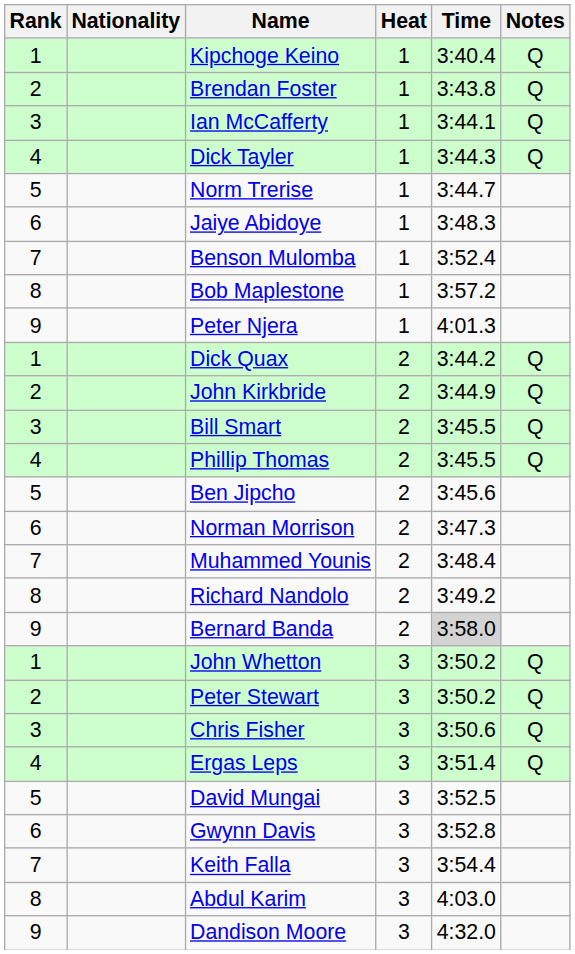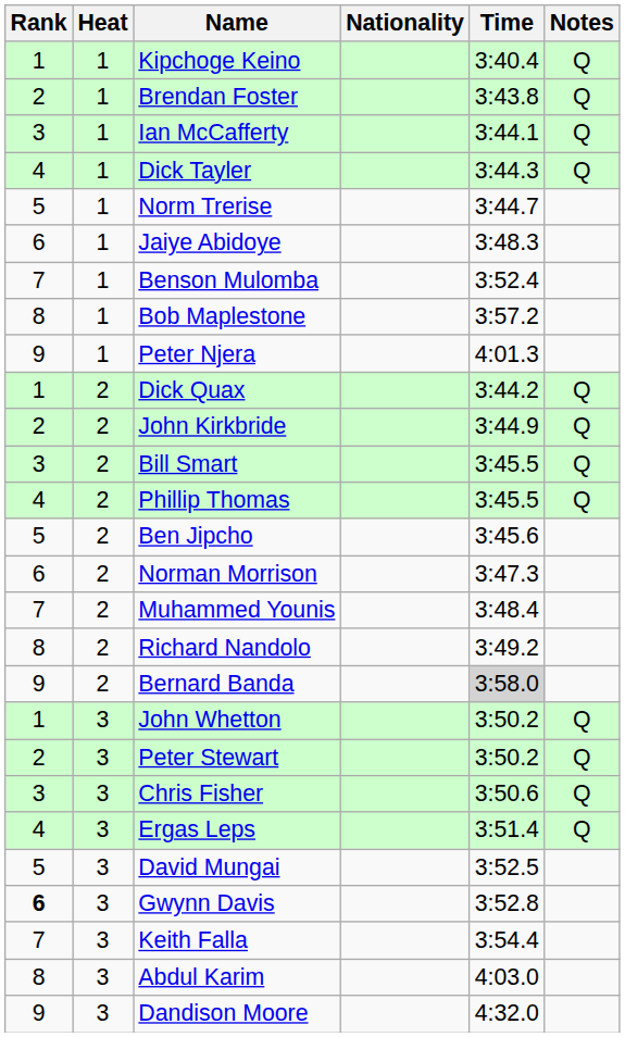columns swapped: Heat <-> Nationality
Gwynn Davis | Rank: normal -> bold
